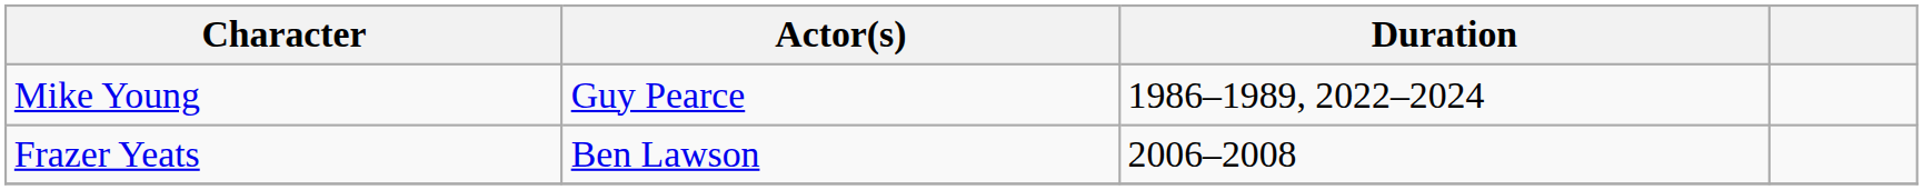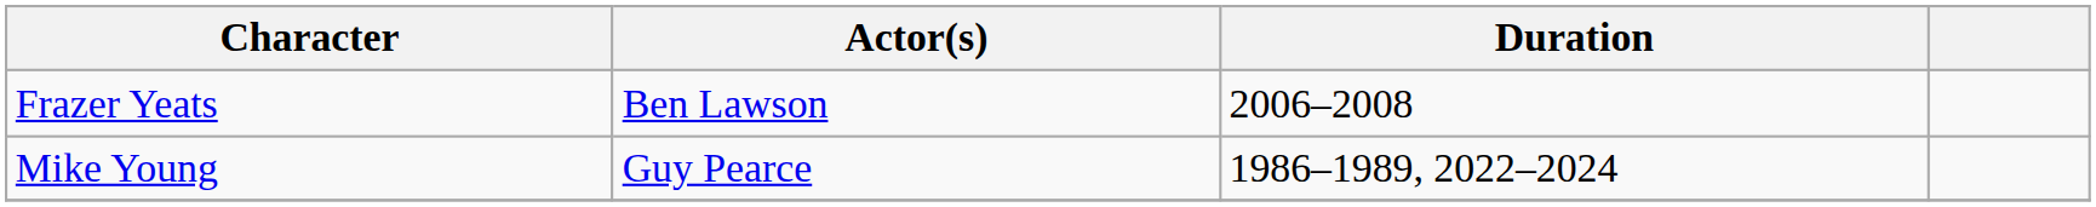rows swapped: Frazer Yeats <-> Mike Young
